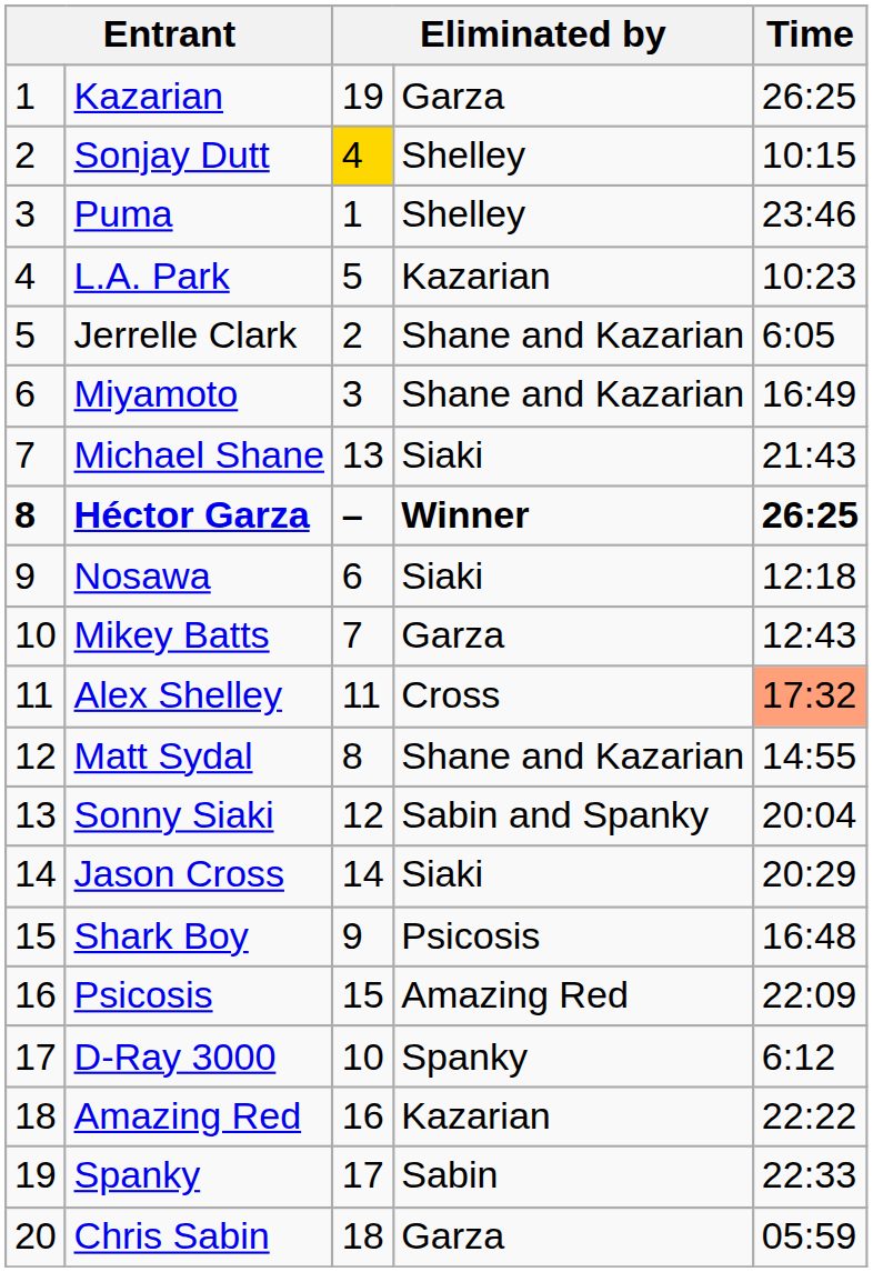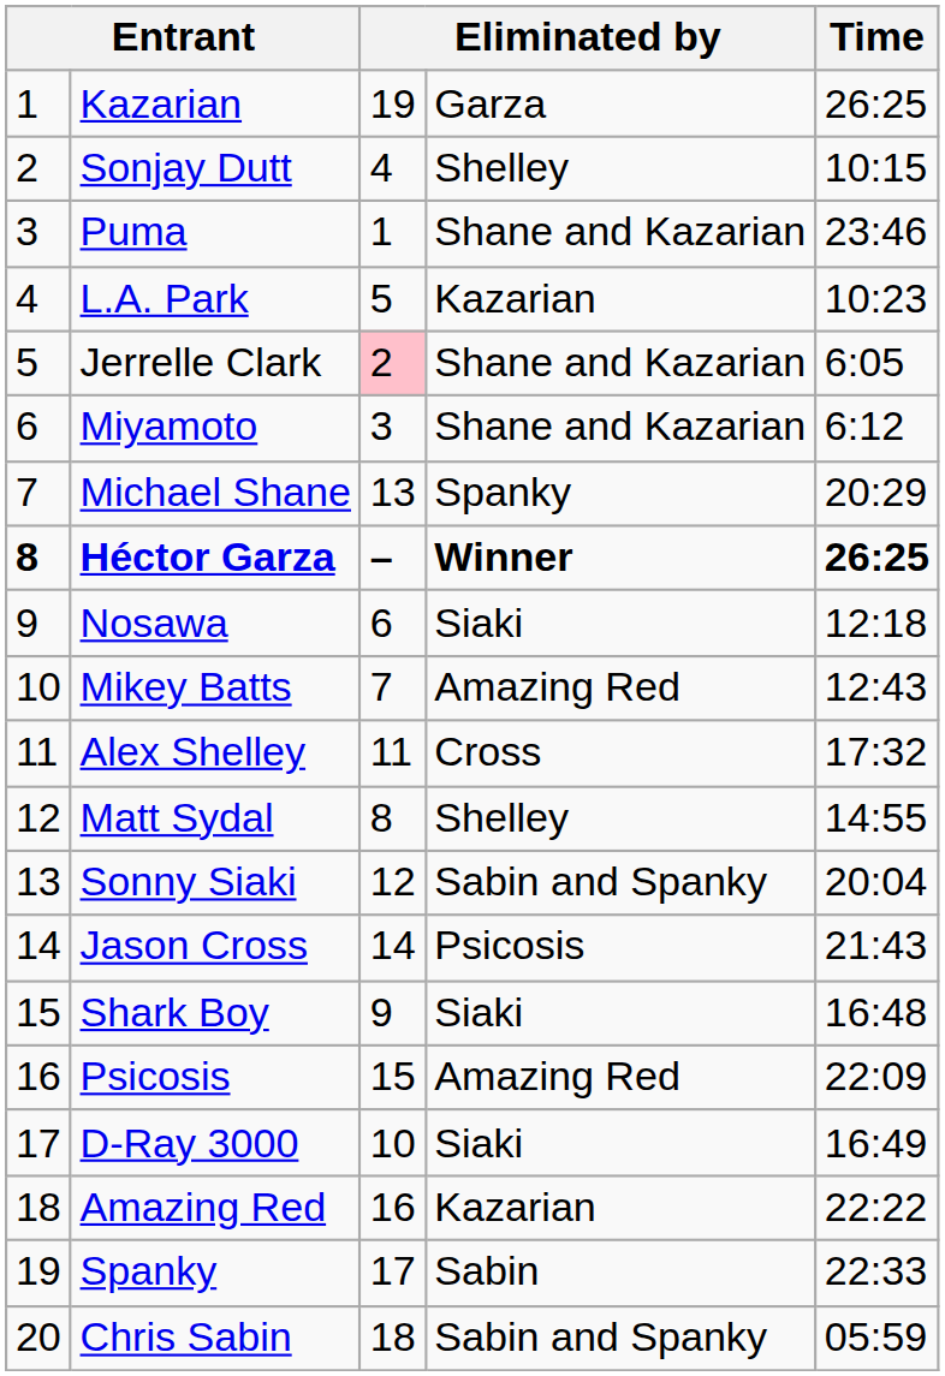Sonjay Dutt | column 3: gold background -> no background
Puma | column 4: Shelley -> Shane and Kazarian
Jerrelle Clark | column 3: no background -> pink background
Miyamoto | Time: 16:49 -> 6:12
Michael Shane | column 4: Siaki -> Spanky
Michael Shane | Time: 21:43 -> 20:29
Mikey Batts | column 4: Garza -> Amazing Red
Alex Shelley | Time: lightsalmon background -> no background
Matt Sydal | column 4: Shane and Kazarian -> Shelley
Jason Cross | column 4: Siaki -> Psicosis
Jason Cross | Time: 20:29 -> 21:43
Shark Boy | column 4: Psicosis -> Siaki
D-Ray 3000 | column 4: Spanky -> Siaki
D-Ray 3000 | Time: 6:12 -> 16:49
Chris Sabin | column 4: Garza -> Sabin and Spanky
